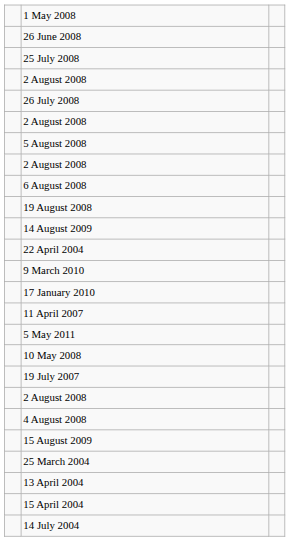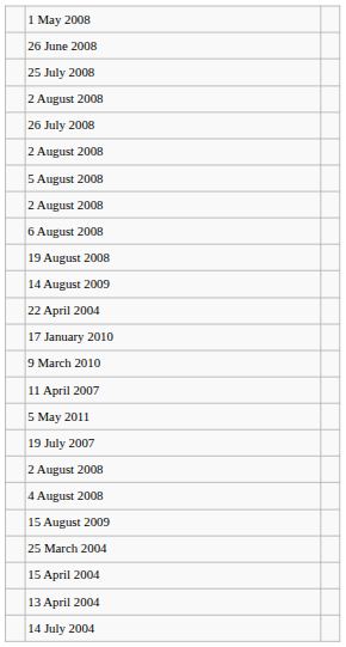rows swapped: 17 January 2010 <-> 9 March 2010
- row: 10 May 2008
rows swapped: 15 April 2004 <-> 13 April 2004
